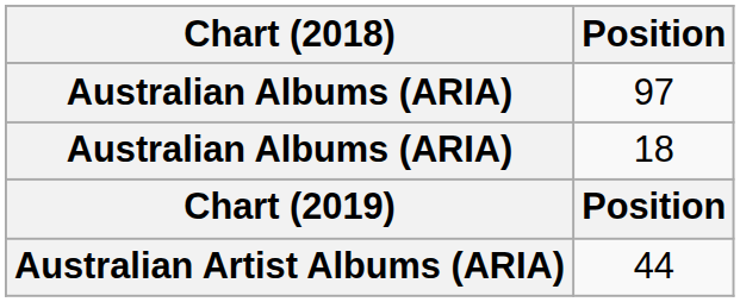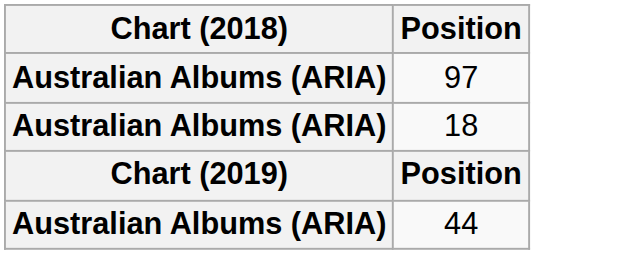44 | Chart (2018): Australian Artist Albums (ARIA) -> Australian Albums (ARIA)
